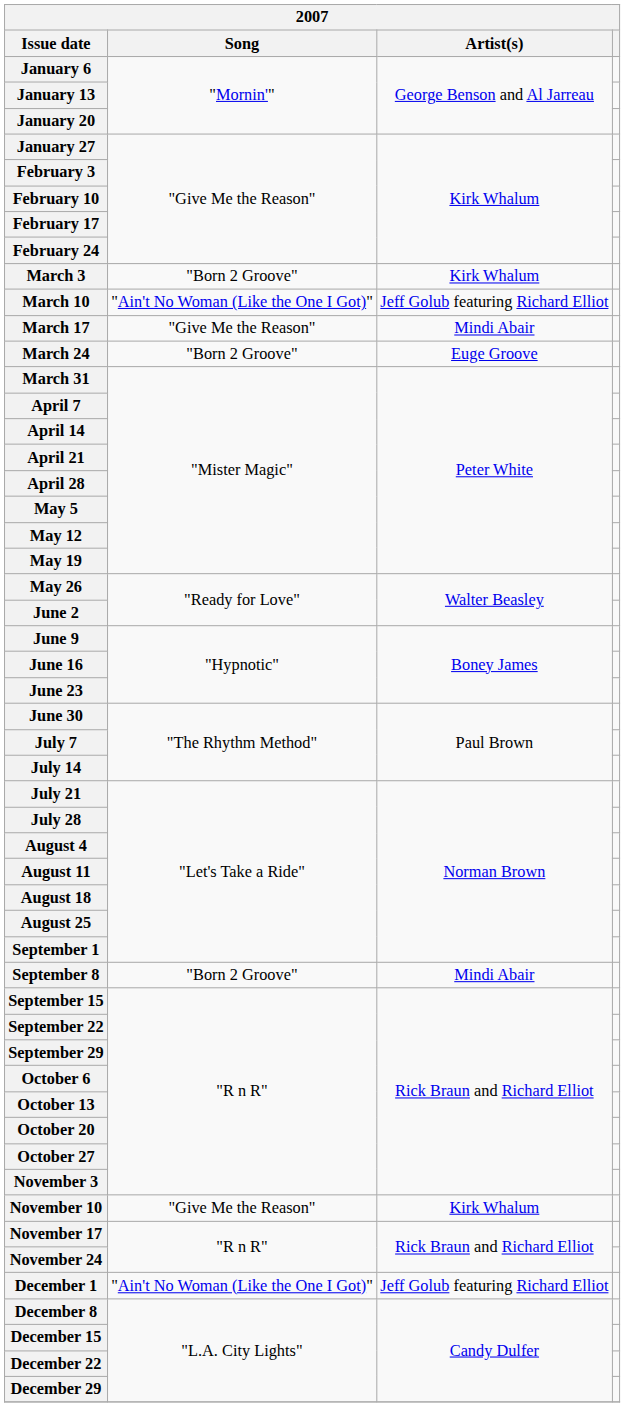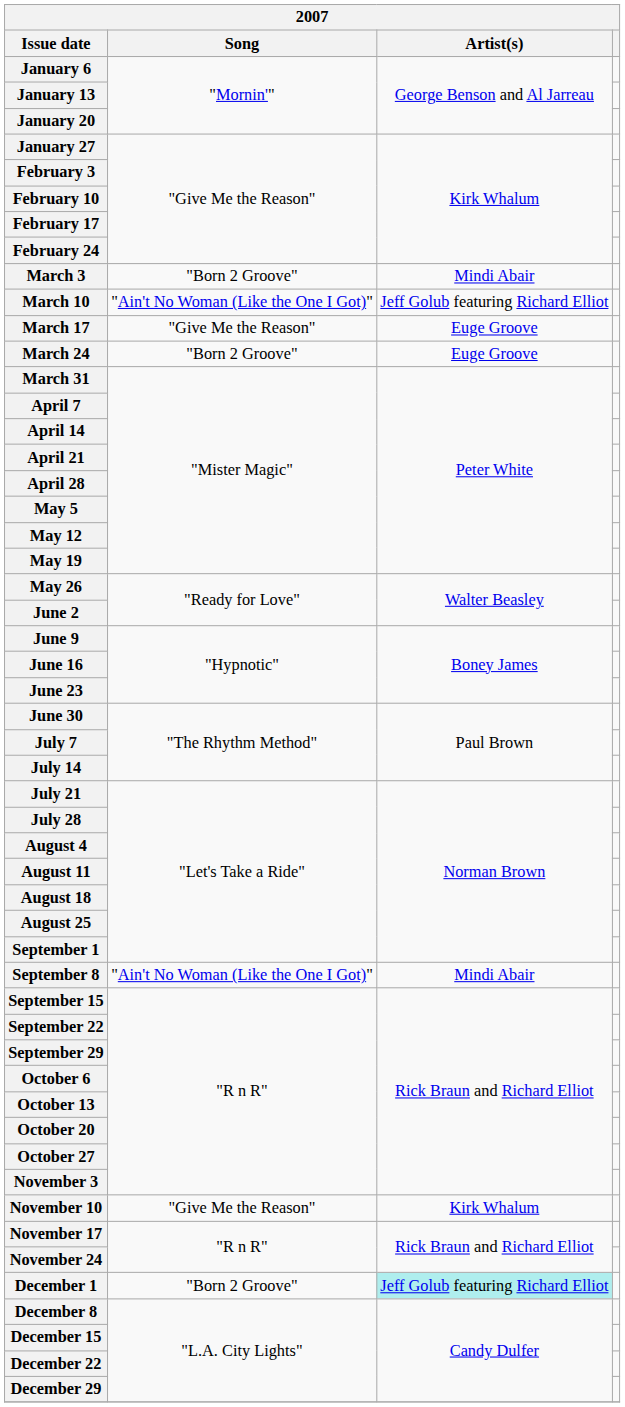March 3 | Artist(s): Kirk Whalum -> Mindi Abair
March 17 | Artist(s): Mindi Abair -> Euge Groove
September 8 | Song: "Born 2 Groove" -> "Ain't No Woman (Like the One I Got)"
December 1 | Song: "Ain't No Woman (Like the One I Got)" -> "Born 2 Groove"
December 1 | Artist(s): no background -> paleturquoise background
